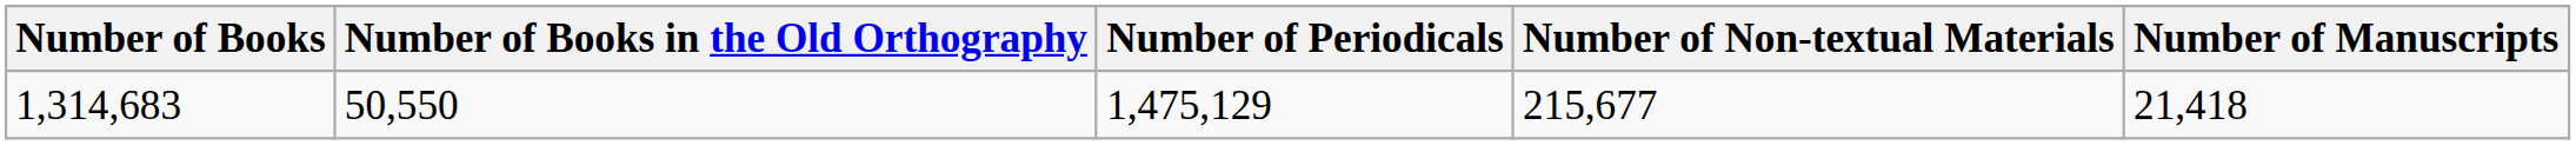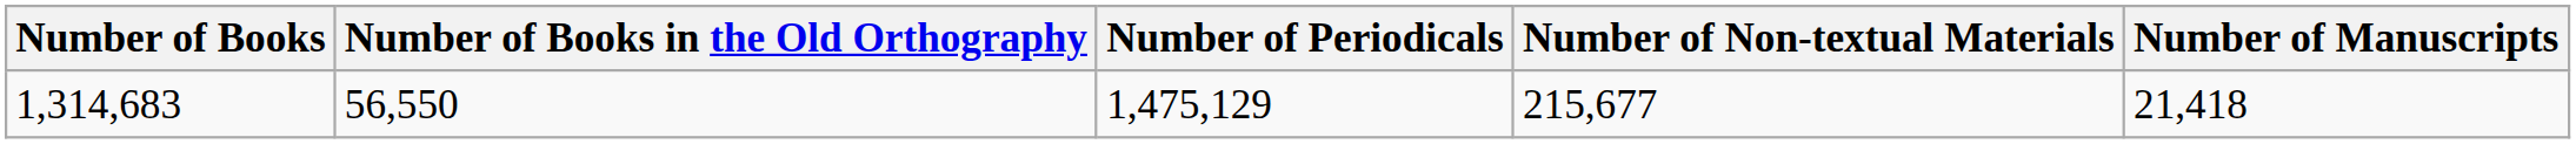1,314,683 | Number of Books in the Old Orthography: 50,550 -> 56,550
